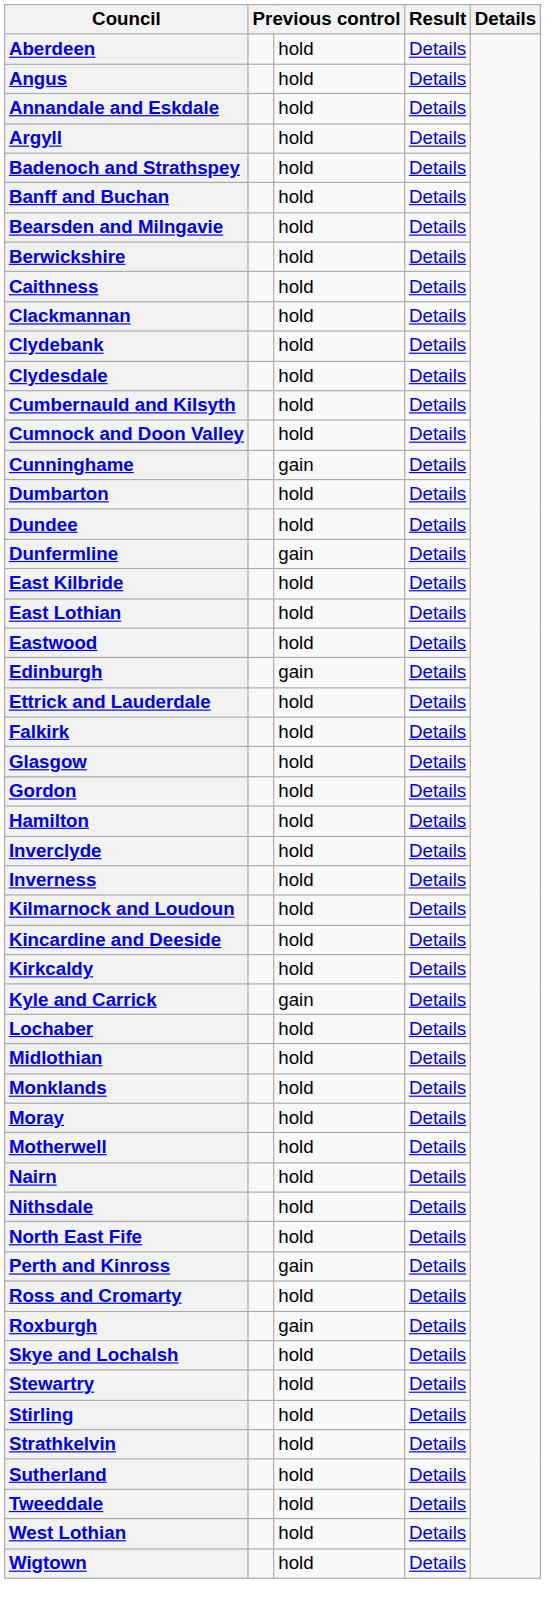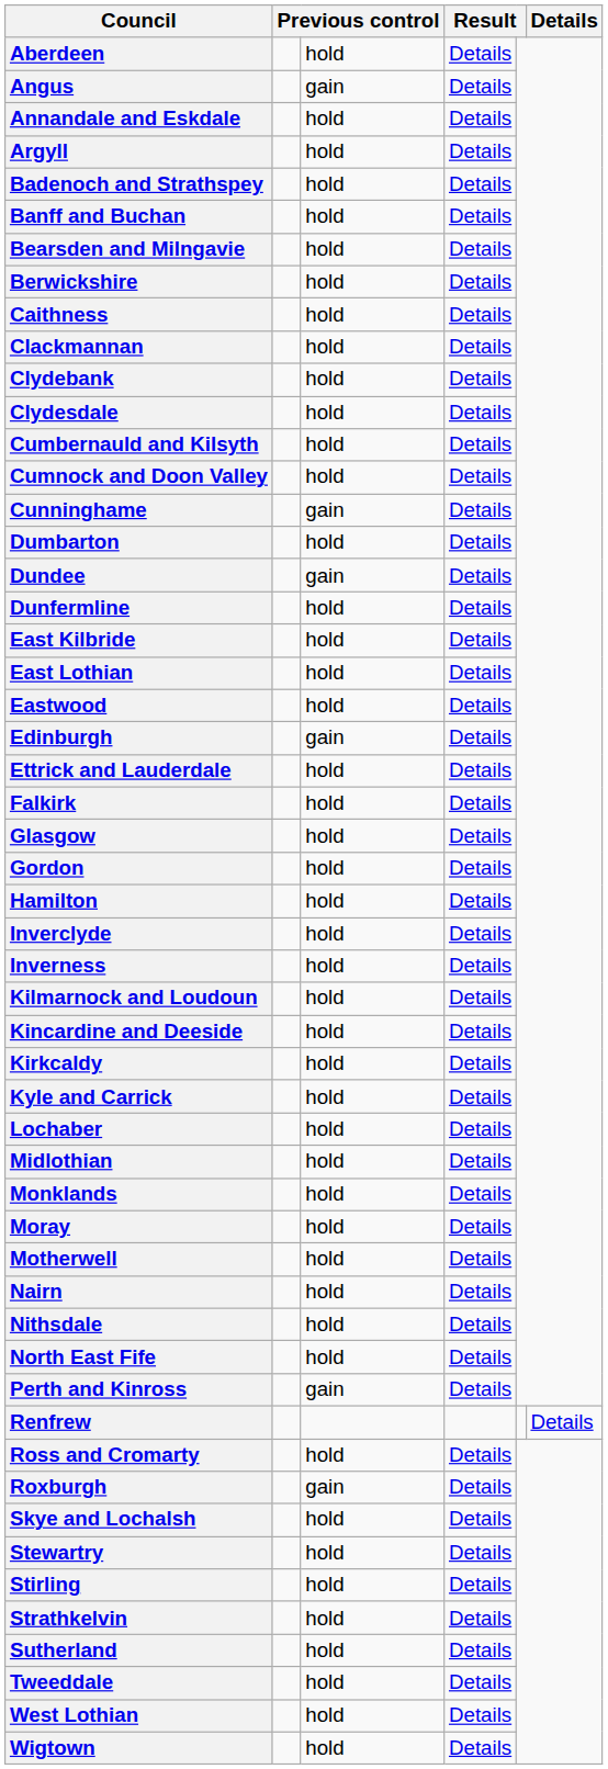Angus | column 3: hold -> gain
Dundee | column 3: hold -> gain
Dunfermline | column 3: gain -> hold
Kyle and Carrick | column 3: gain -> hold
+ row: Renfrew | Details
